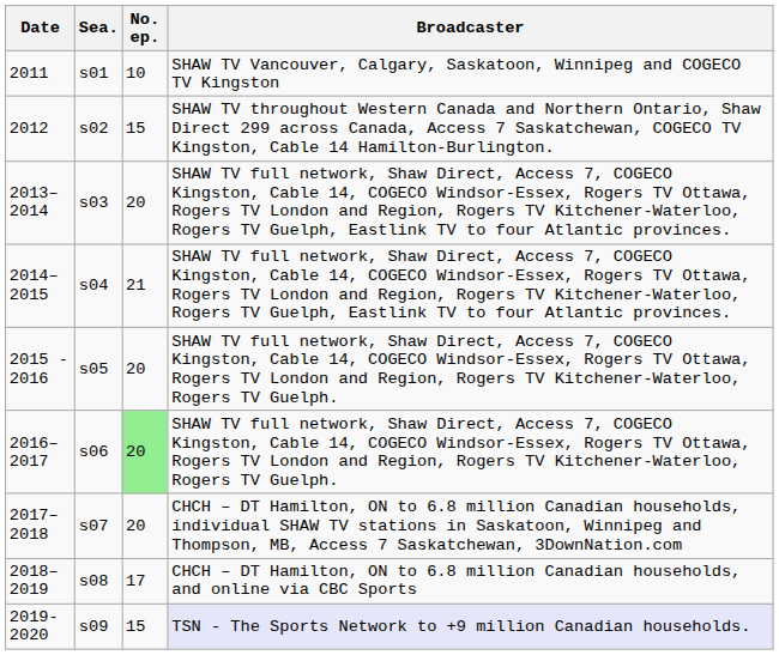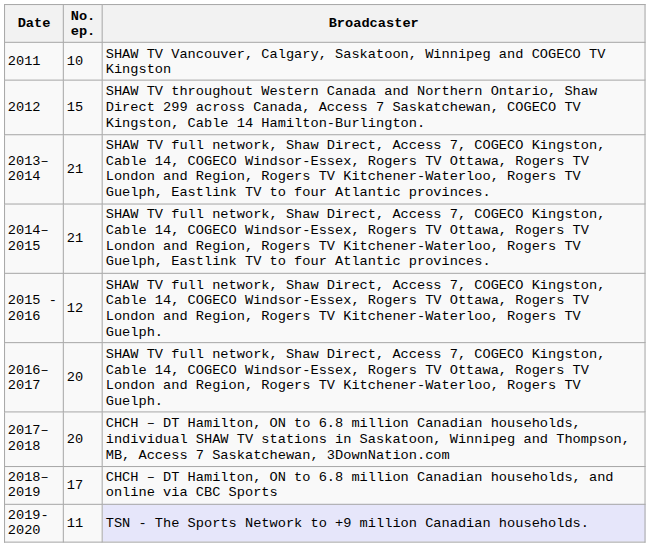- column: Sea. | s01 | s02 | s03 | s04 | s05 | s06 | s07 | s08 | s09
2013–2014 | No. ep.: 20 -> 21
2015 - 2016 | No. ep.: 20 -> 12
2016–2017 | No. ep.: lightgreen background -> no background
2019-2020 | No. ep.: 15 -> 11
